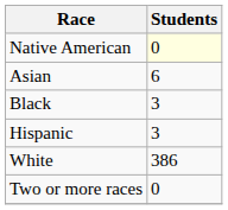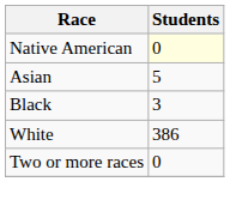Asian | Students: 6 -> 5
- row: Hispanic | 3
